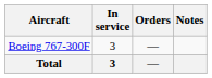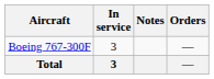columns swapped: Orders <-> Notes
